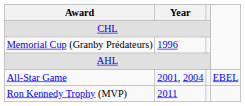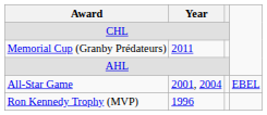Memorial Cup (Granby Prédateurs) | Year: 1996 -> 2011
Ron Kennedy Trophy (MVP) | Year: 2011 -> 1996
